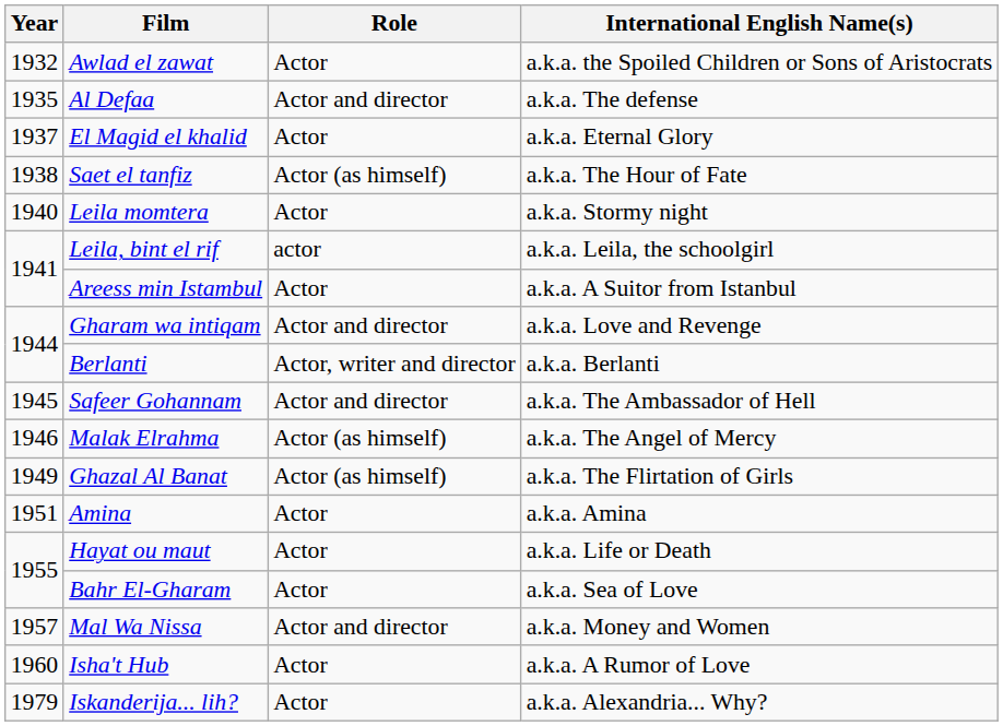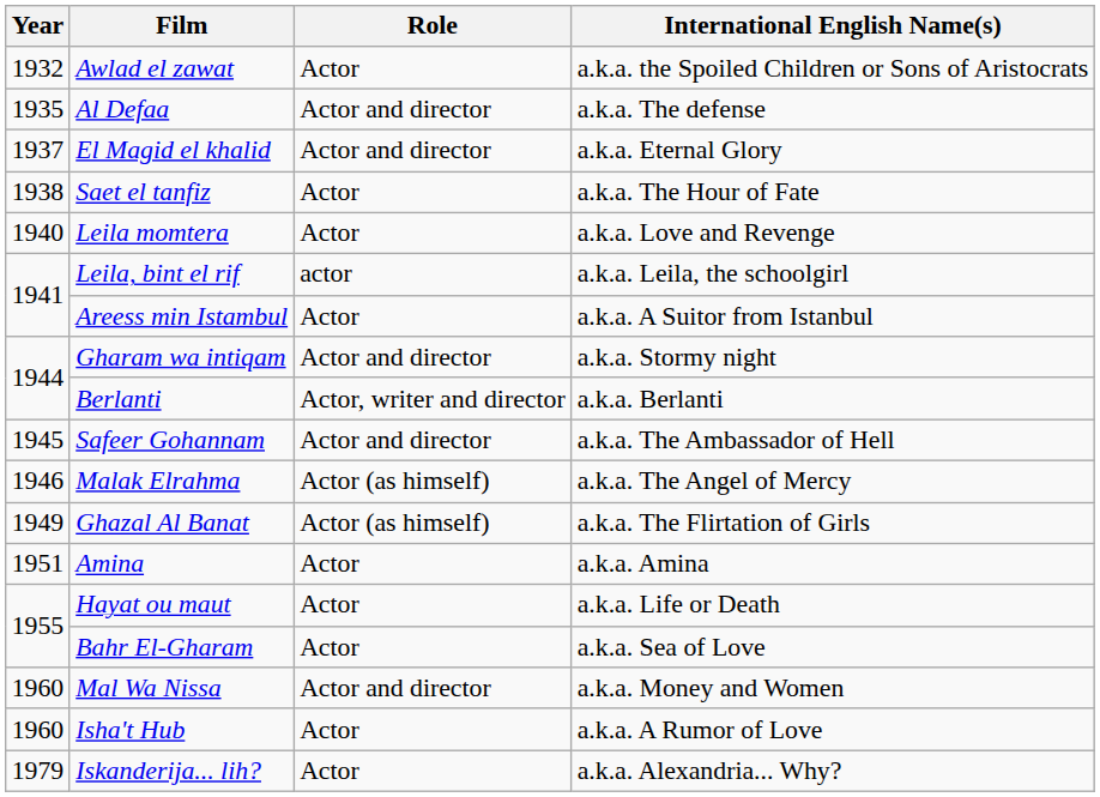El Magid el khalid | Role: Actor -> Actor and director
Saet el tanfiz | Role: Actor (as himself) -> Actor
Leila momtera | International English Name(s): a.k.a. Stormy night -> a.k.a. Love and Revenge
Gharam wa intiqam | International English Name(s): a.k.a. Love and Revenge -> a.k.a. Stormy night
Mal Wa Nissa | Year: 1957 -> 1960
